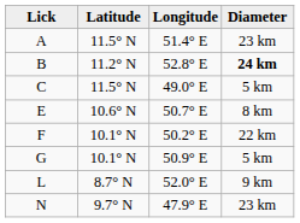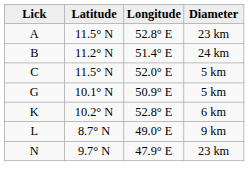A | Longitude: 51.4° E -> 52.8° E
B | Longitude: 52.8° E -> 51.4° E
B | Diameter: bold -> normal
C | Longitude: 49.0° E -> 52.0° E
- row: E | 10.6° N | 50.7° E | 8 km
- row: F | 10.1° N | 50.2° E | 22 km
+ row: K | 10.2° N | 52.8° E | 6 km
L | Longitude: 52.0° E -> 49.0° E
